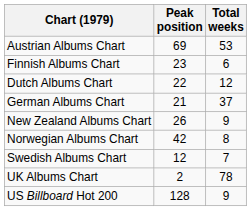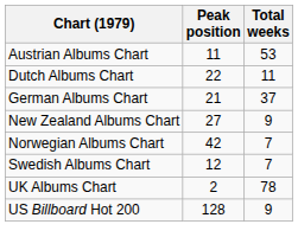Austrian Albums Chart | Peak position: 69 -> 11
- row: Finnish Albums Chart | 23 | 6
Dutch Albums Chart | Total weeks: 12 -> 11
New Zealand Albums Chart | Peak position: 26 -> 27
Norwegian Albums Chart | Total weeks: 8 -> 7
